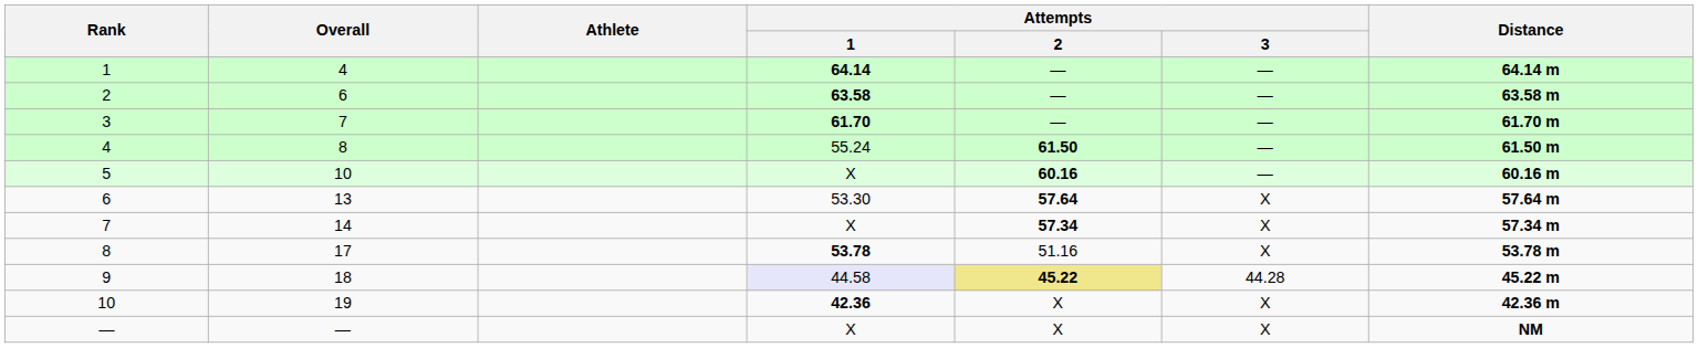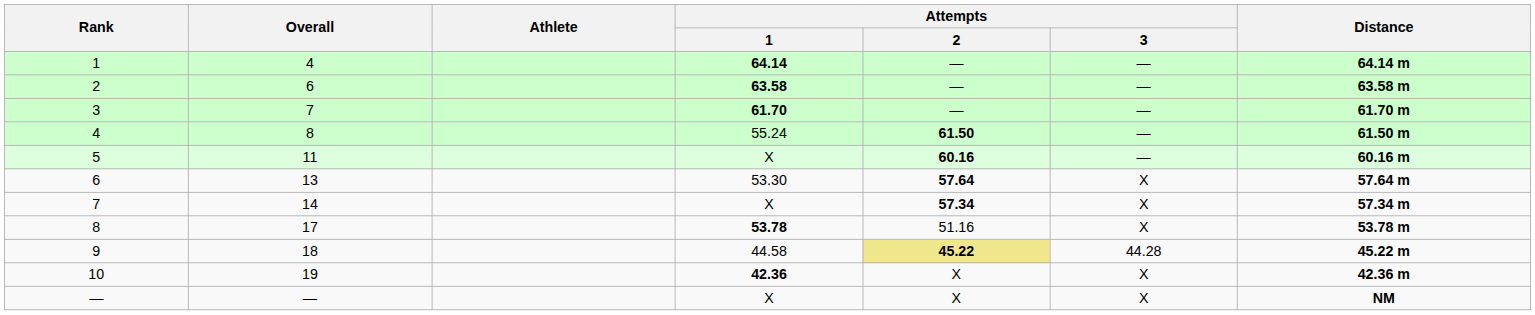5 | Overall: 10 -> 11
9 | Attempts / 1: lavender background -> no background
